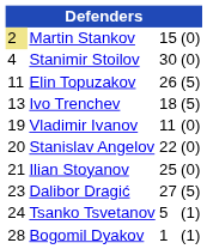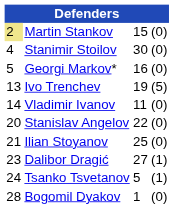+ row: 5 | Georgi Markov* | 16 | (0)
- row: 11 | Elin Topuzakov | 26 | (5)
Ivo Trenchev | column 3: 18 -> 19
Vladimir Ivanov | column 1: 19 -> 14
Dalibor Dragić | column 4: (5) -> (1)
Bogomil Dyakov | column 4: (1) -> (0)
